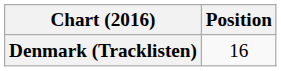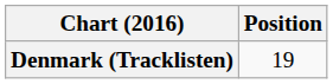Denmark (Tracklisten) | Position: 16 -> 19
